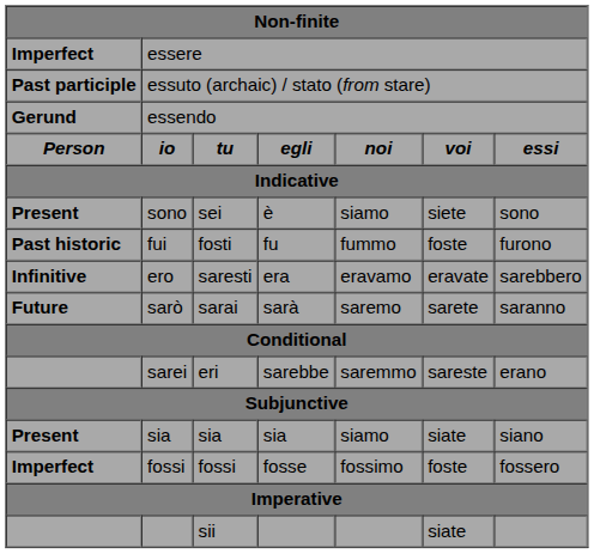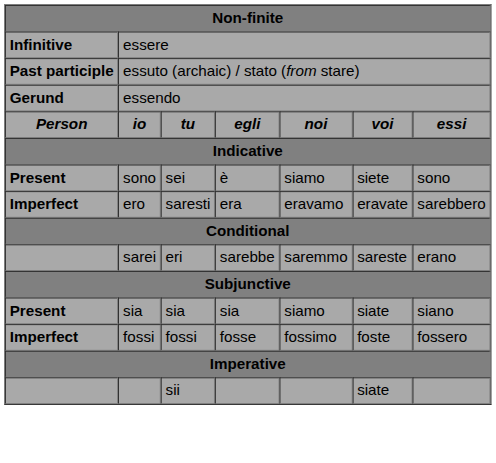essere | column 1: Imperfect -> Infinitive
- row: Past historic | fui | fosti | fu | fummo | foste | furono
ero | column 1: Infinitive -> Imperfect
- row: Future | sarò | sarai | sarà | saremo | sarete | saranno
